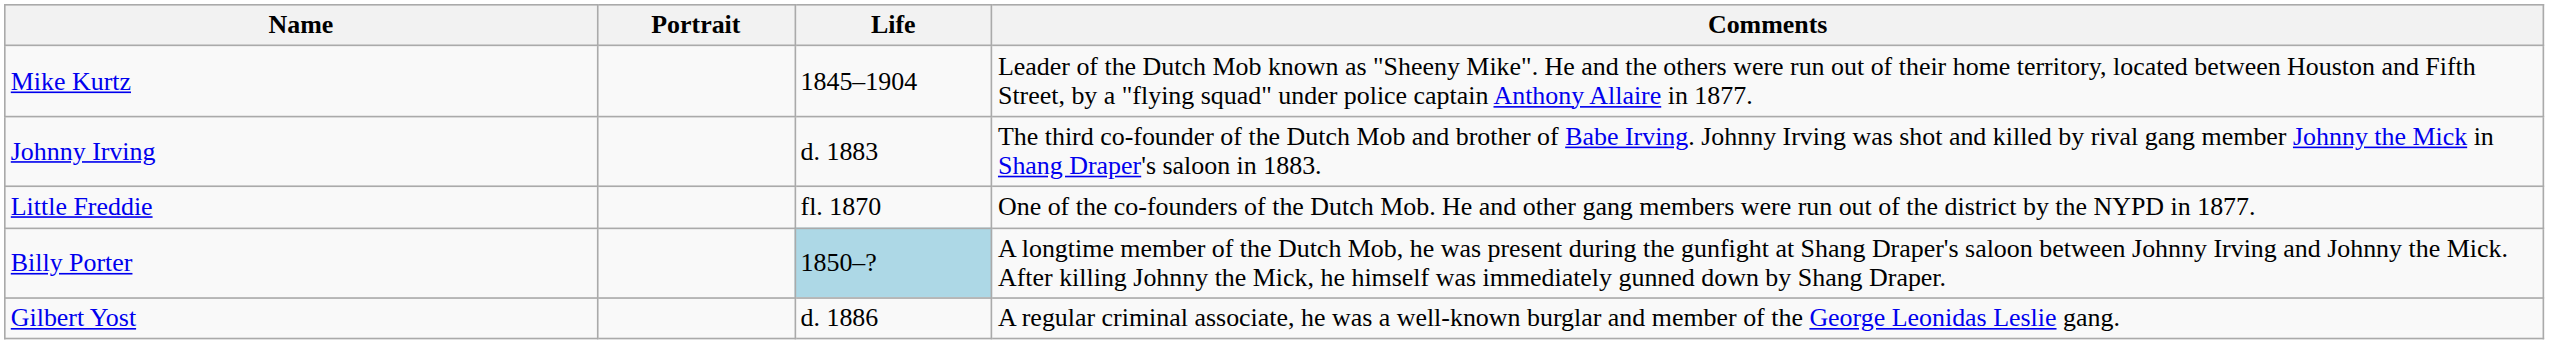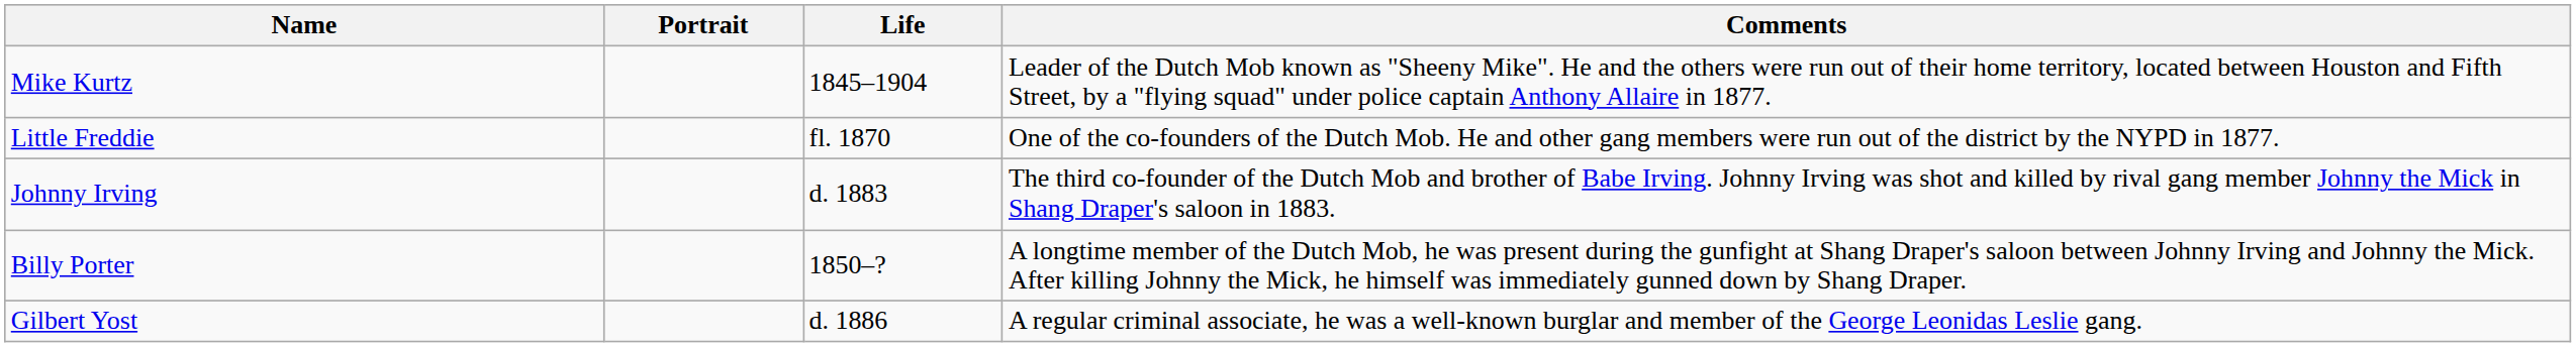rows swapped: Little Freddie <-> Johnny Irving
Billy Porter | Life: lightblue background -> no background
